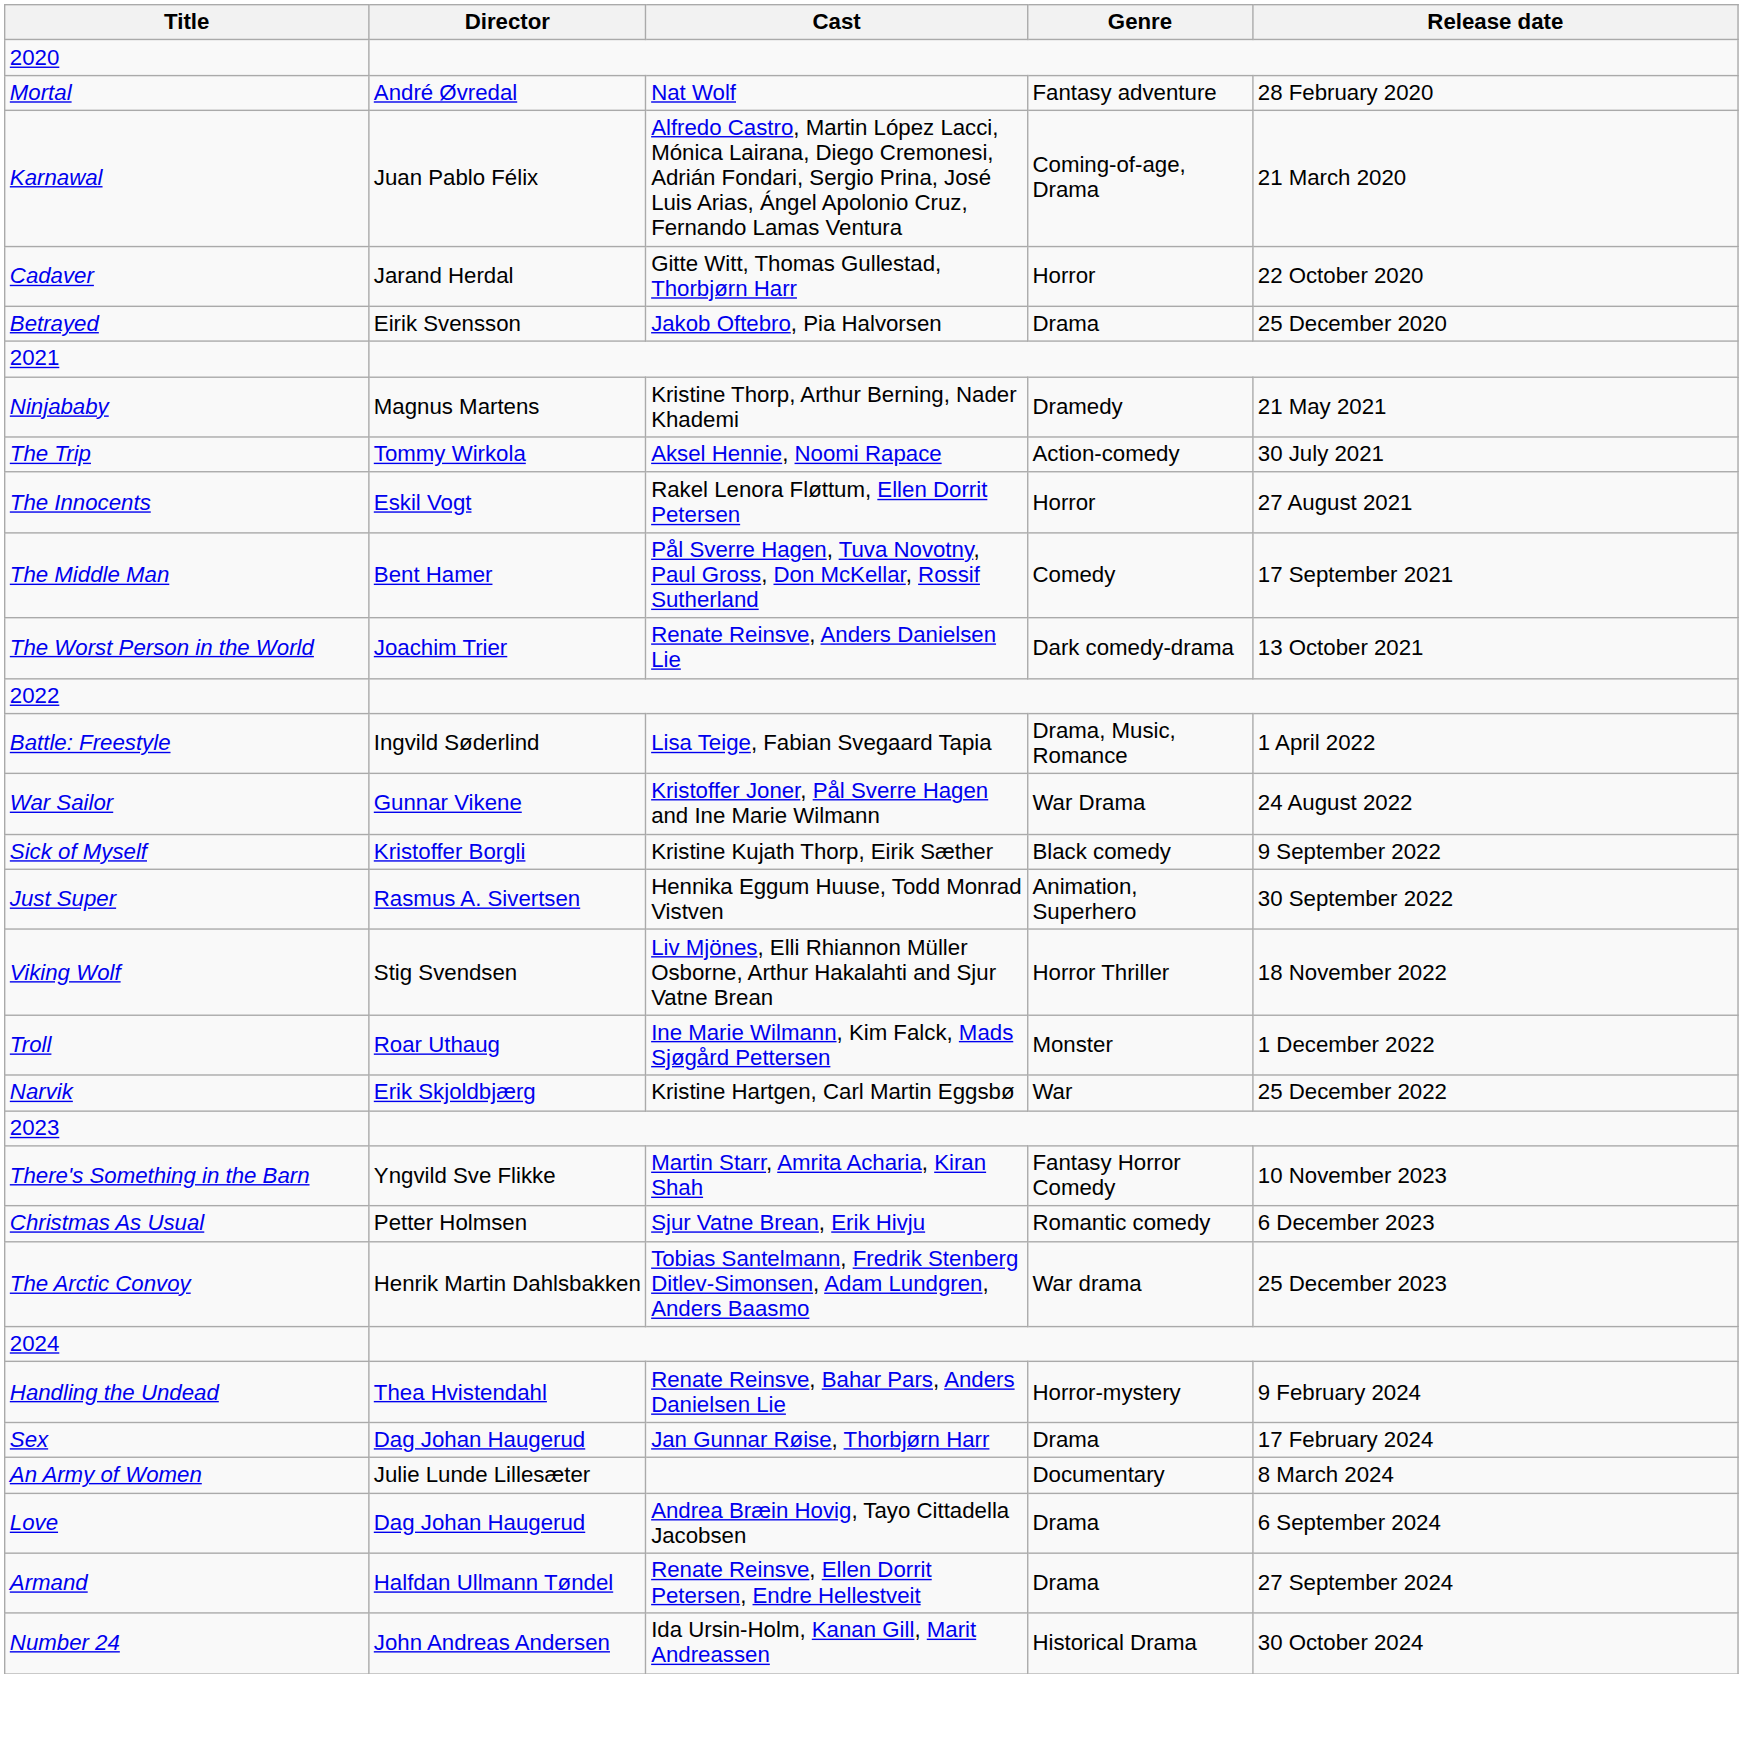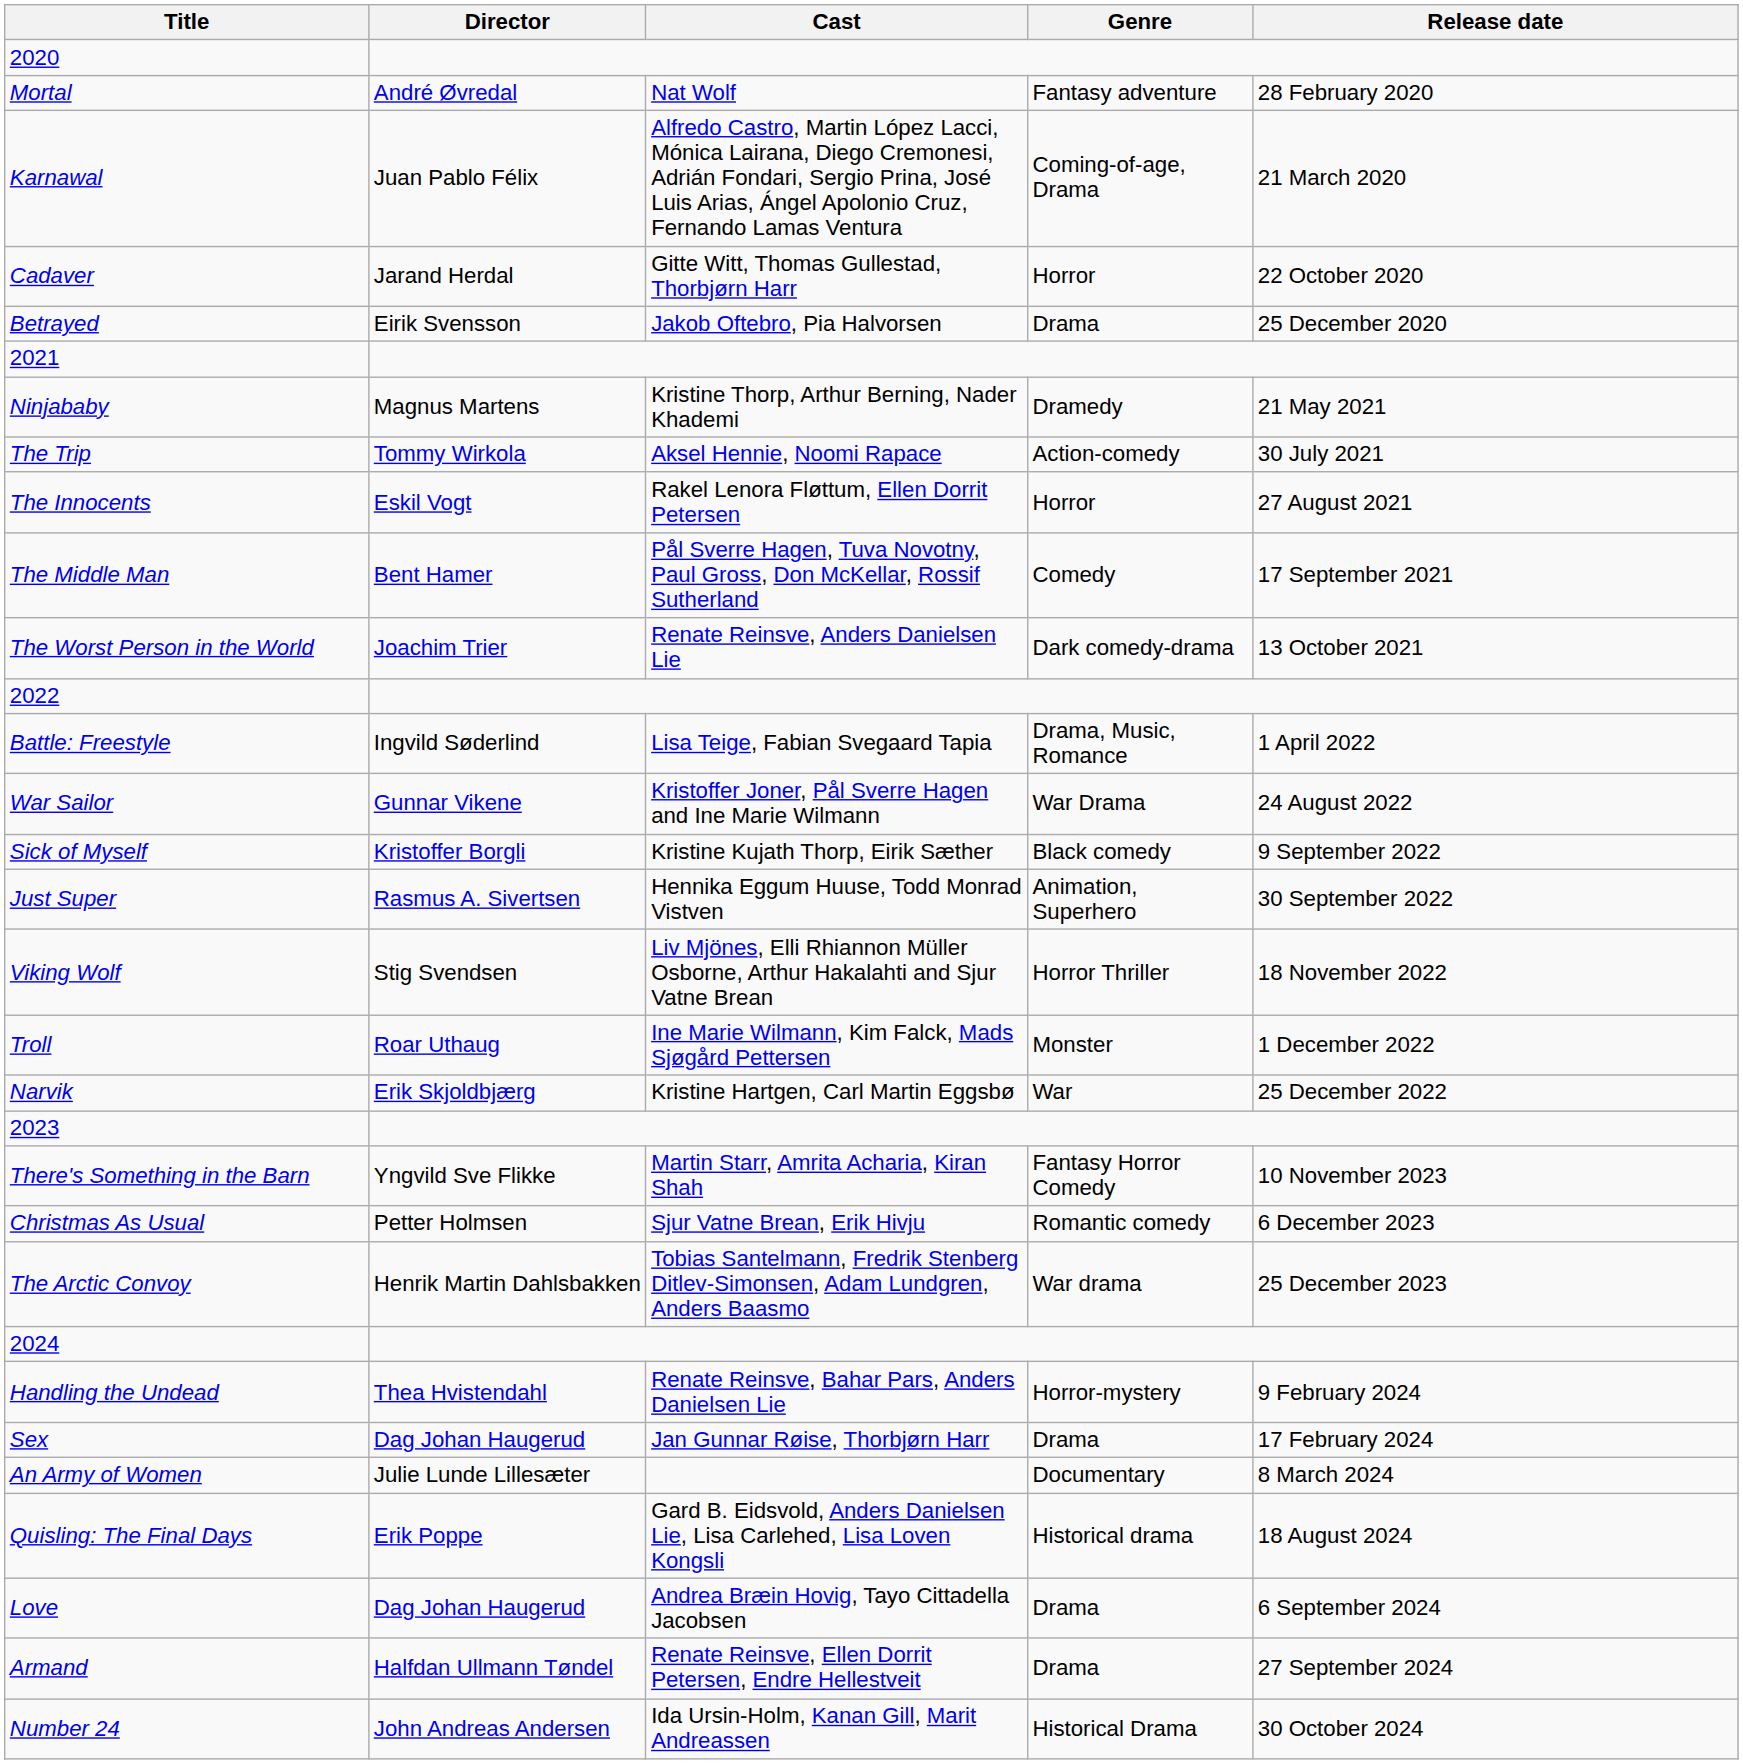+ row: Quisling: The Final Days | Erik Poppe | Gard B. Eidsvold, Anders Danielsen Lie, Lisa Carlehed, Lisa Loven Kongsli | Historical drama | 18 August 2024
